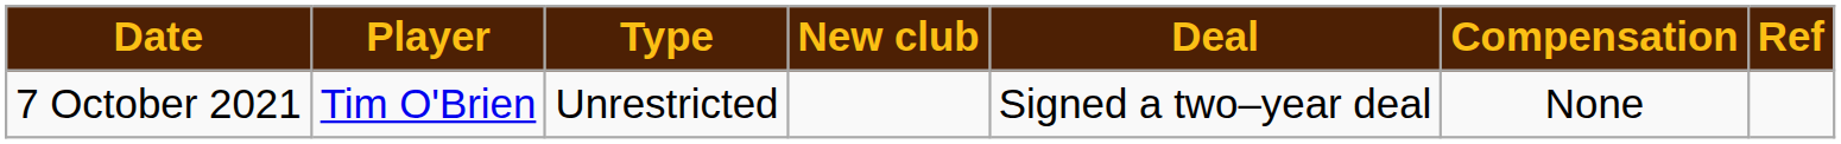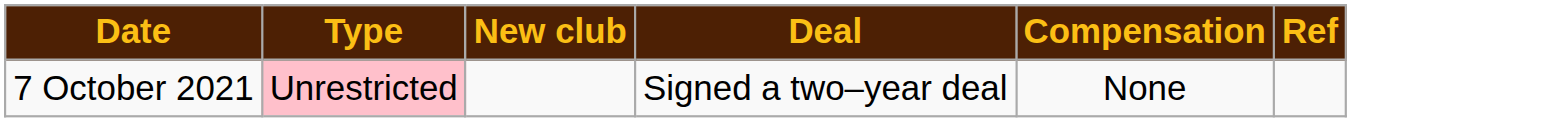- column: Player | Tim O'Brien
7 October 2021 | Type: no background -> pink background
